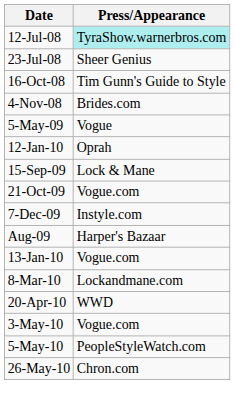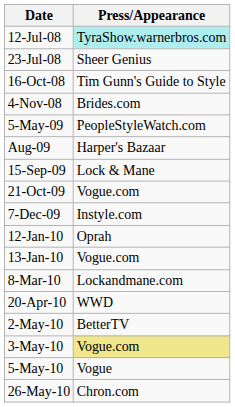5-May-09 | Press/Appearance: Vogue -> PeopleStyleWatch.com
rows swapped: Aug-09 <-> 12-Jan-10
+ row: 2-May-10 | BetterTV
3-May-10 | Press/Appearance: no background -> khaki background
5-May-10 | Press/Appearance: PeopleStyleWatch.com -> Vogue
